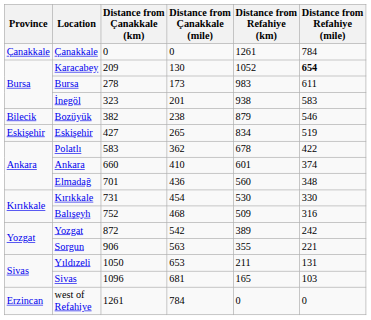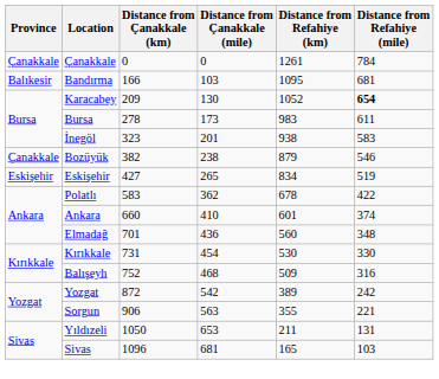+ row: Balıkesir | Bandırma | 166 | 103 | 1095 | 681
Bozüyük | Province: Bilecik -> Çanakkale
- row: Erzincan | west of Refahiye | 1261 | 784 | 0 | 0
